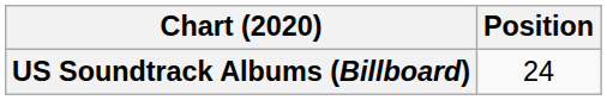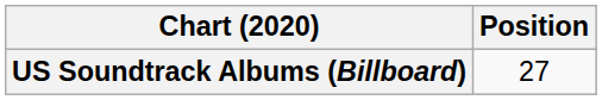US Soundtrack Albums (Billboard) | Position: 24 -> 27
